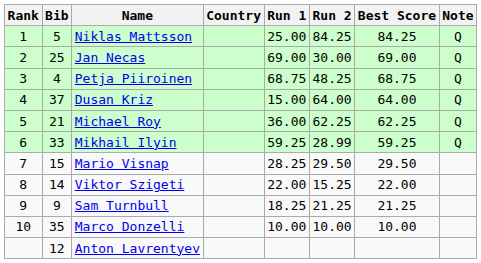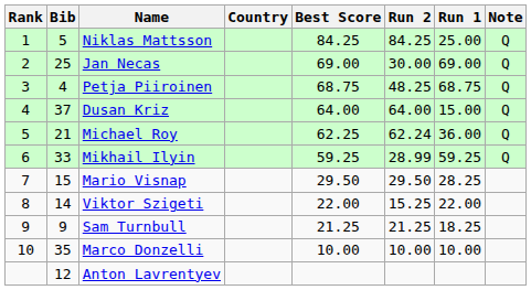columns swapped: Run 1 <-> Best Score
Michael Roy | Run 2: 62.25 -> 62.24
